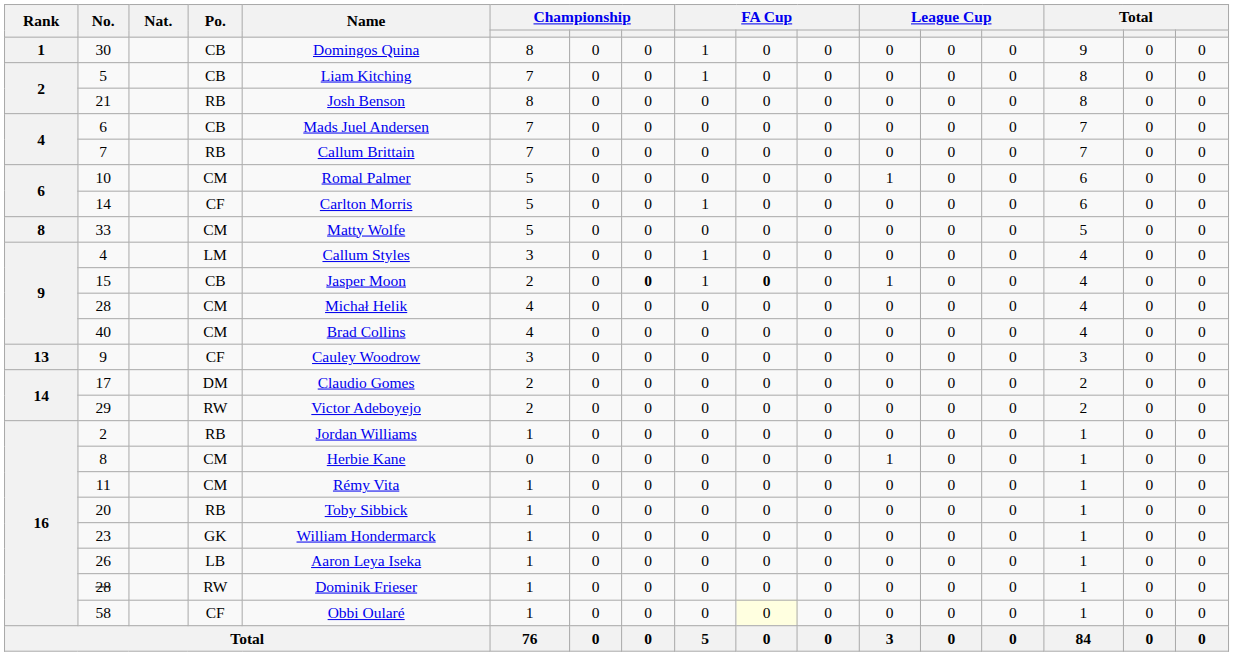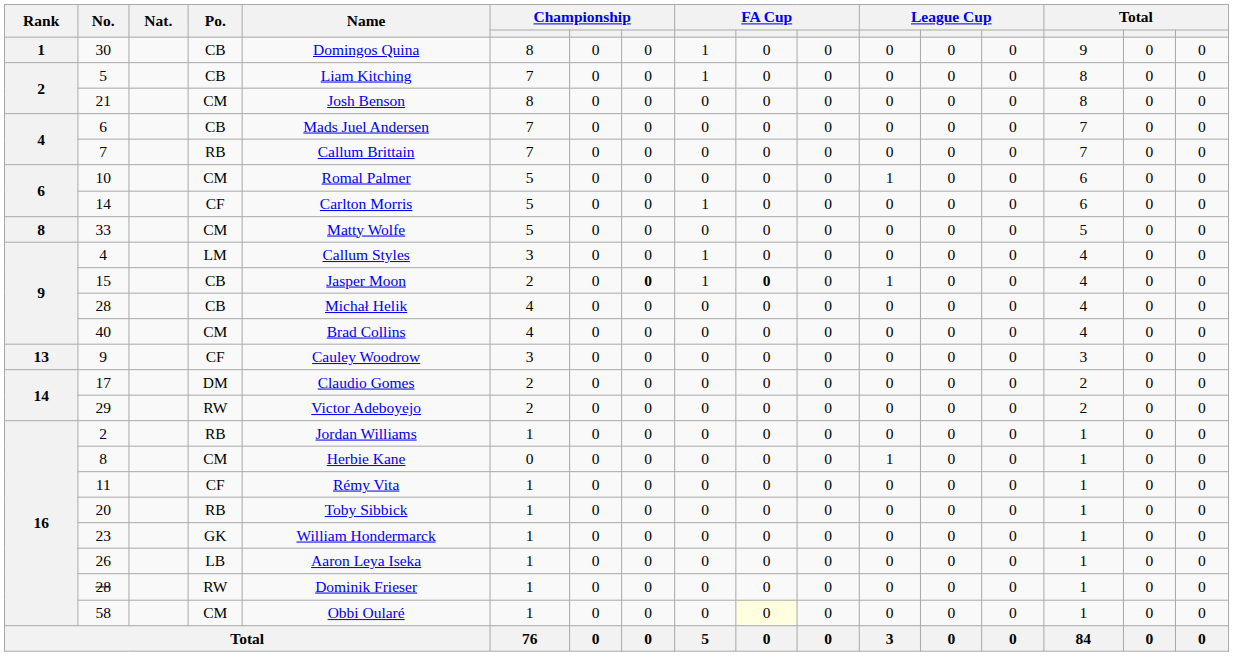21 | Po.: RB -> CM
9 / 28 | Po.: CM -> CB
11 | Po.: CM -> CF
58 | Po.: CF -> CM
